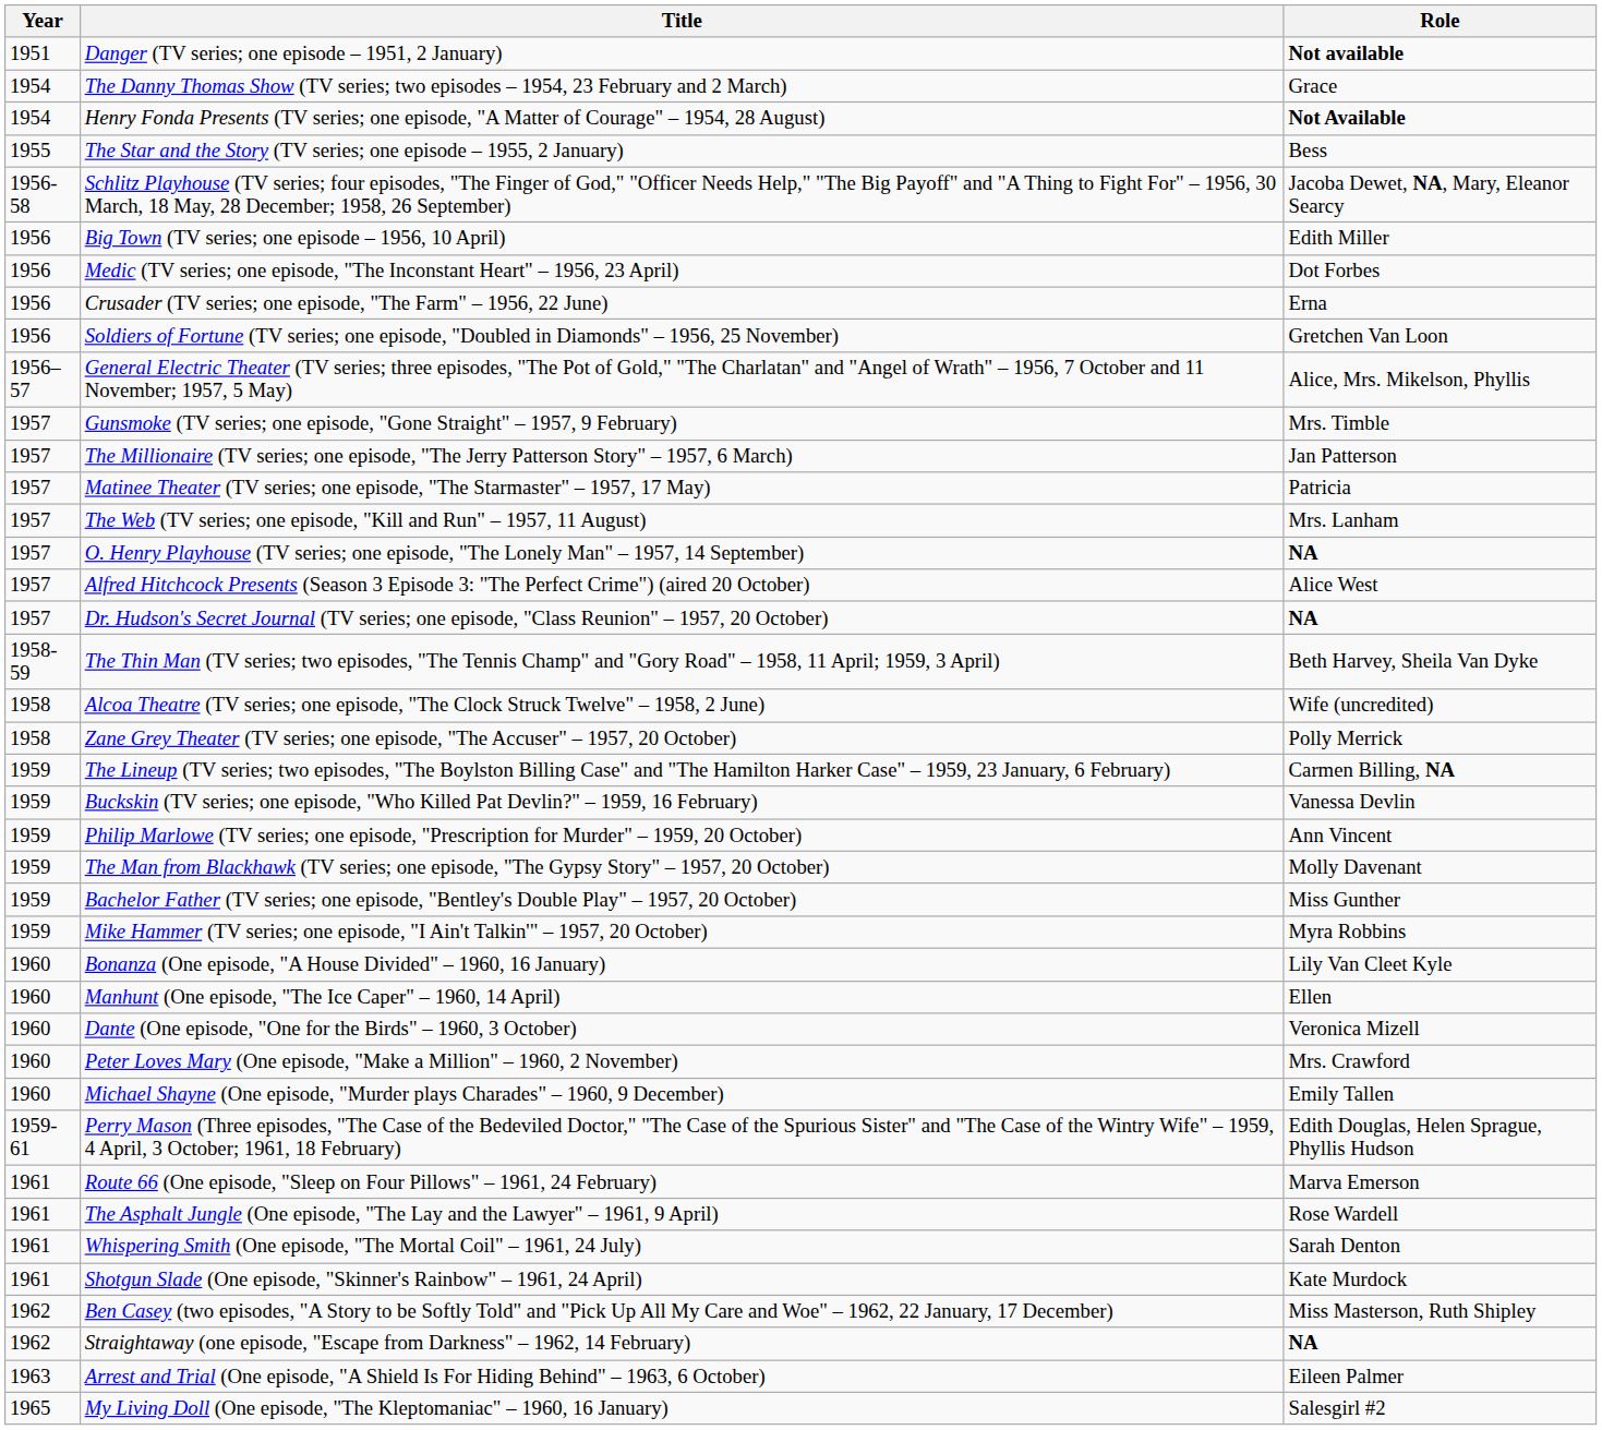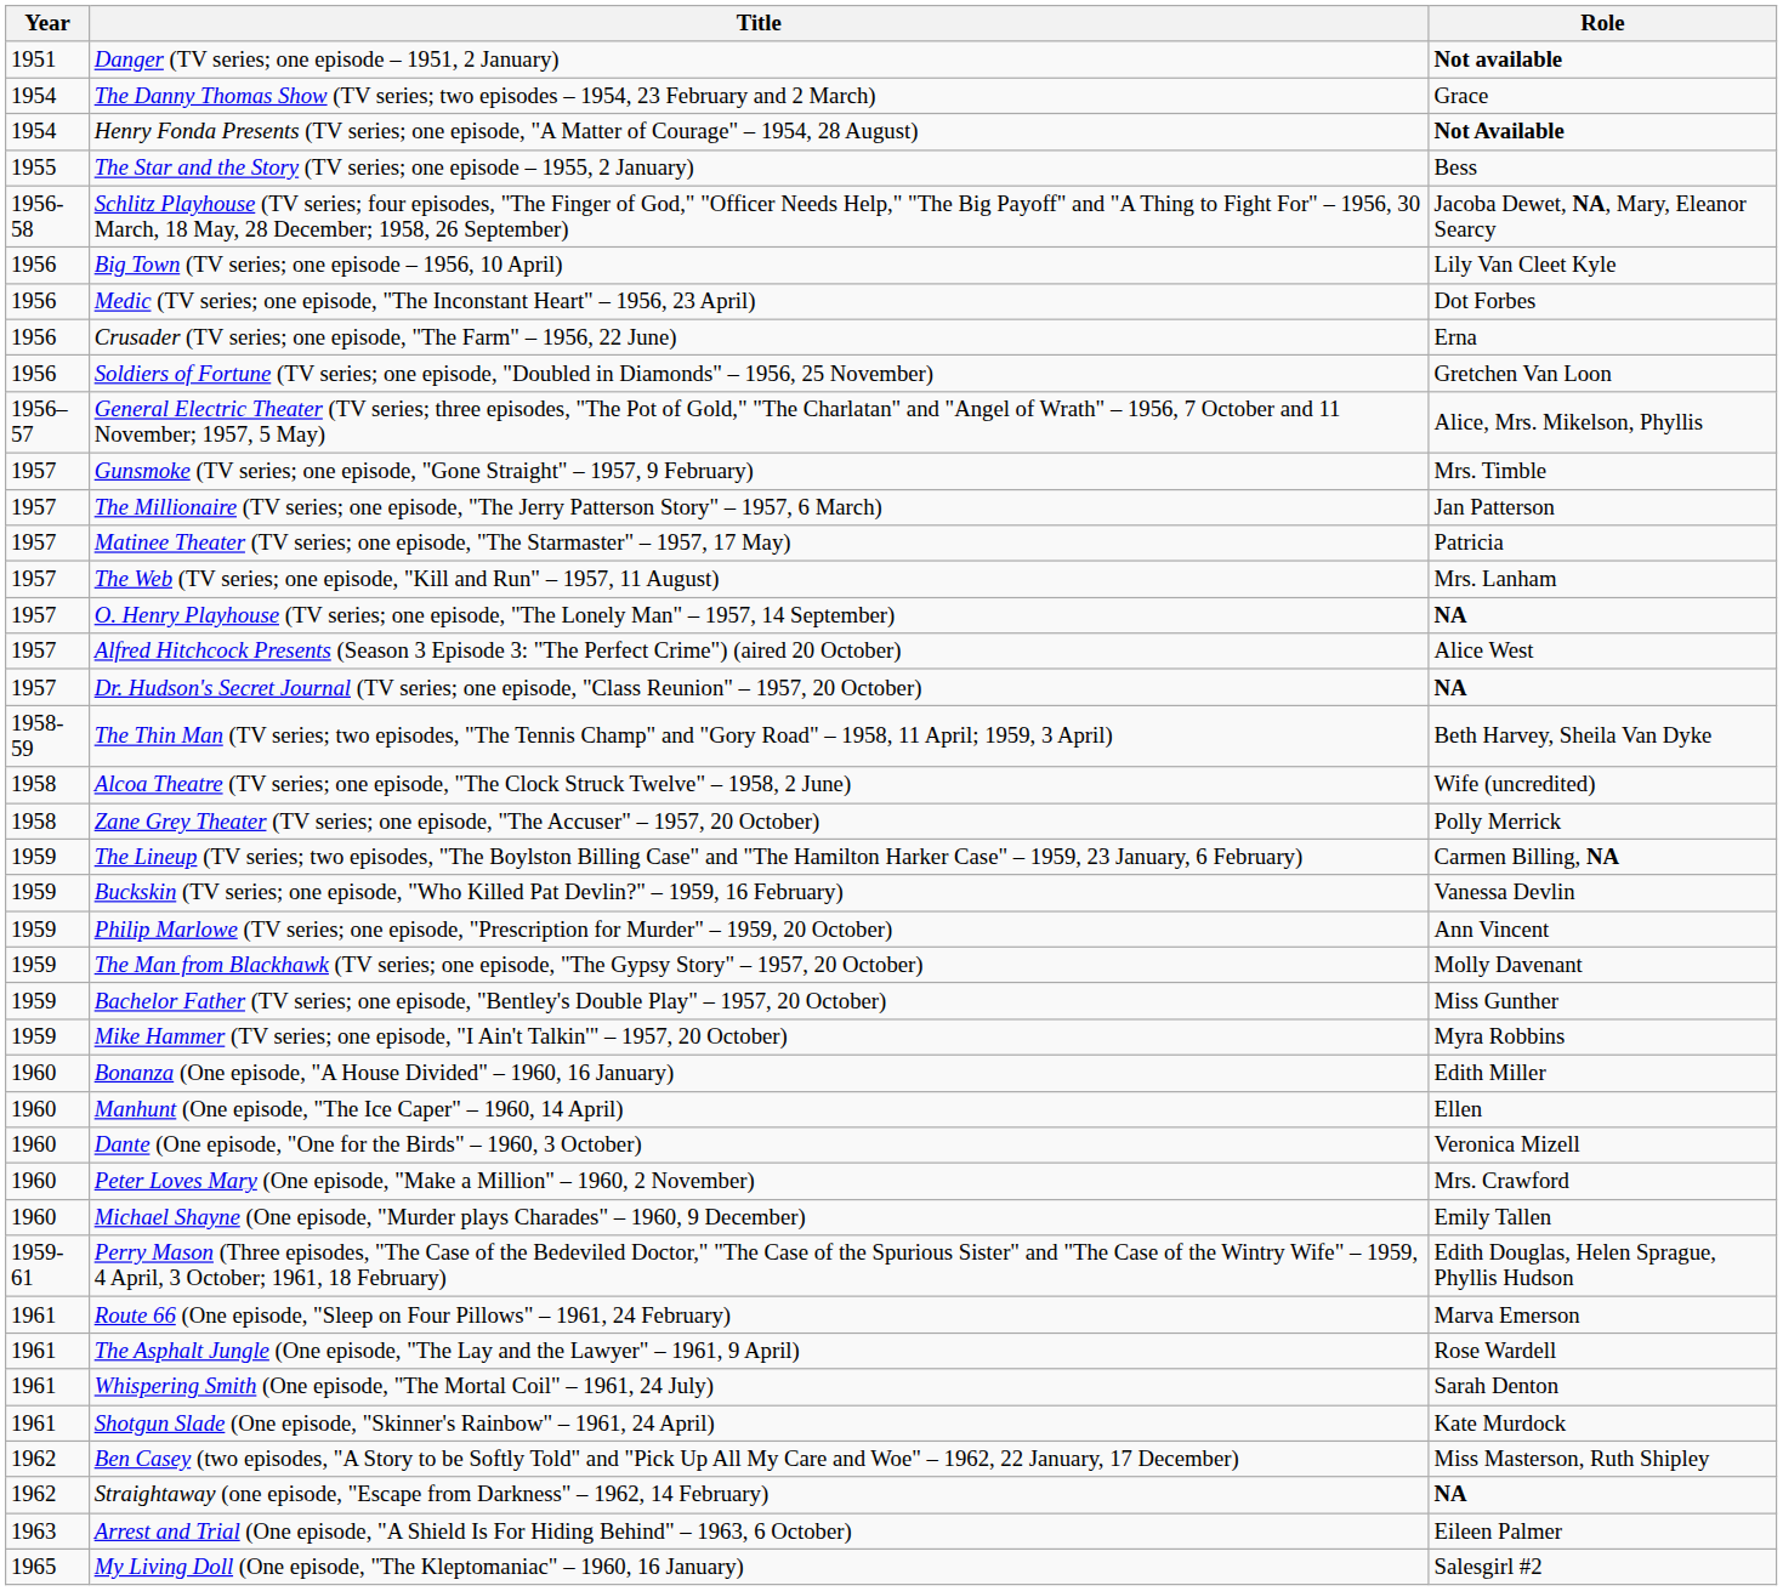Big Town (TV series; one episode – 1956, 10 April) | Role: Edith Miller -> Lily Van Cleet Kyle
Bonanza (One episode, "A House Divided" – 1960, 16 January) | Role: Lily Van Cleet Kyle -> Edith Miller
